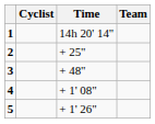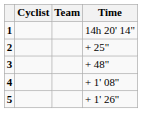columns swapped: Team <-> Time
